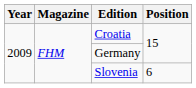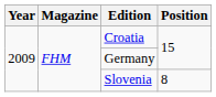Slovenia | Position: 6 -> 8
